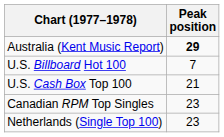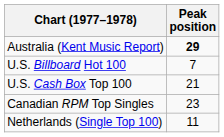Netherlands (Single Top 100) | Peak position: 23 -> 11
